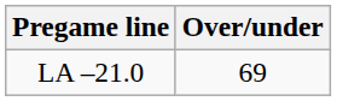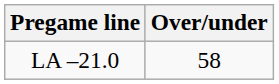LA –21.0 | Over/under: 69 -> 58
